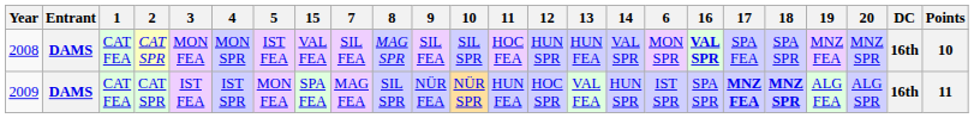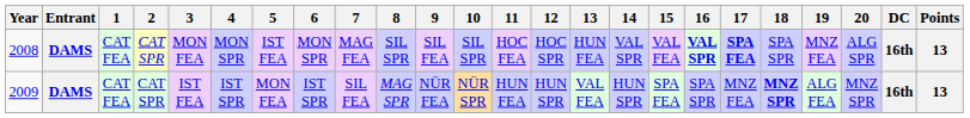columns swapped: 6 <-> 15
2008 | 7: SIL FEA -> MAG FEA
2008 | 8: MAG SPR -> SIL SPR
2008 | 12: HUN SPR -> HOC SPR
2008 | 17: normal -> bold
2008 | 20: MNZ SPR -> ALG SPR
2008 | Points: 10 -> 13
2009 | 7: MAG FEA -> SIL FEA
2009 | 8: SIL SPR -> MAG SPR
2009 | 12: HOC SPR -> HUN SPR
2009 | 17: bold -> normal
2009 | 20: ALG SPR -> MNZ SPR
2009 | Points: 11 -> 13
